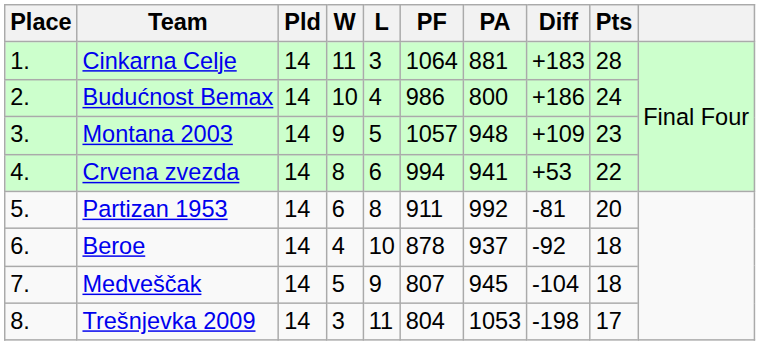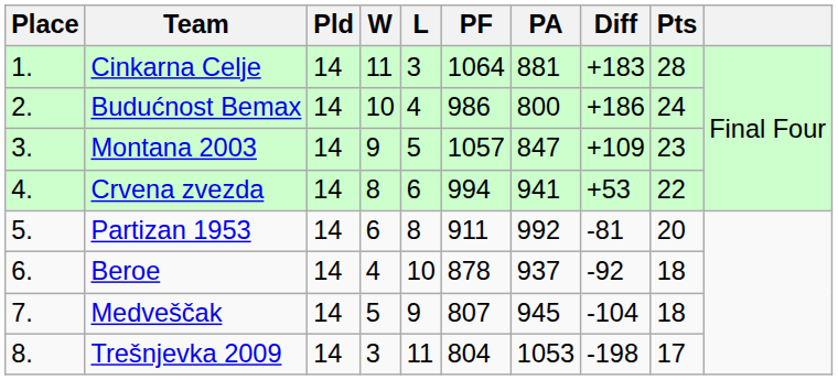Montana 2003 | PA: 948 -> 847
